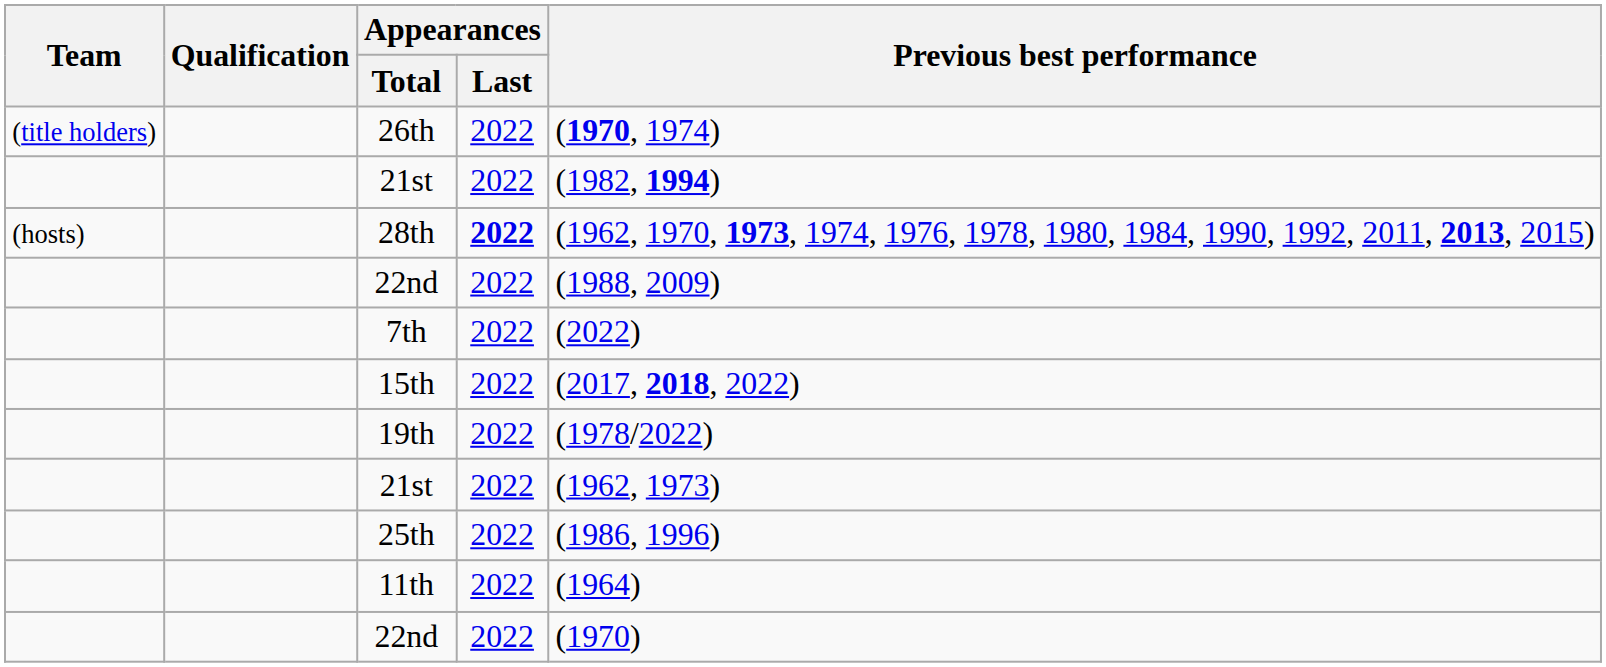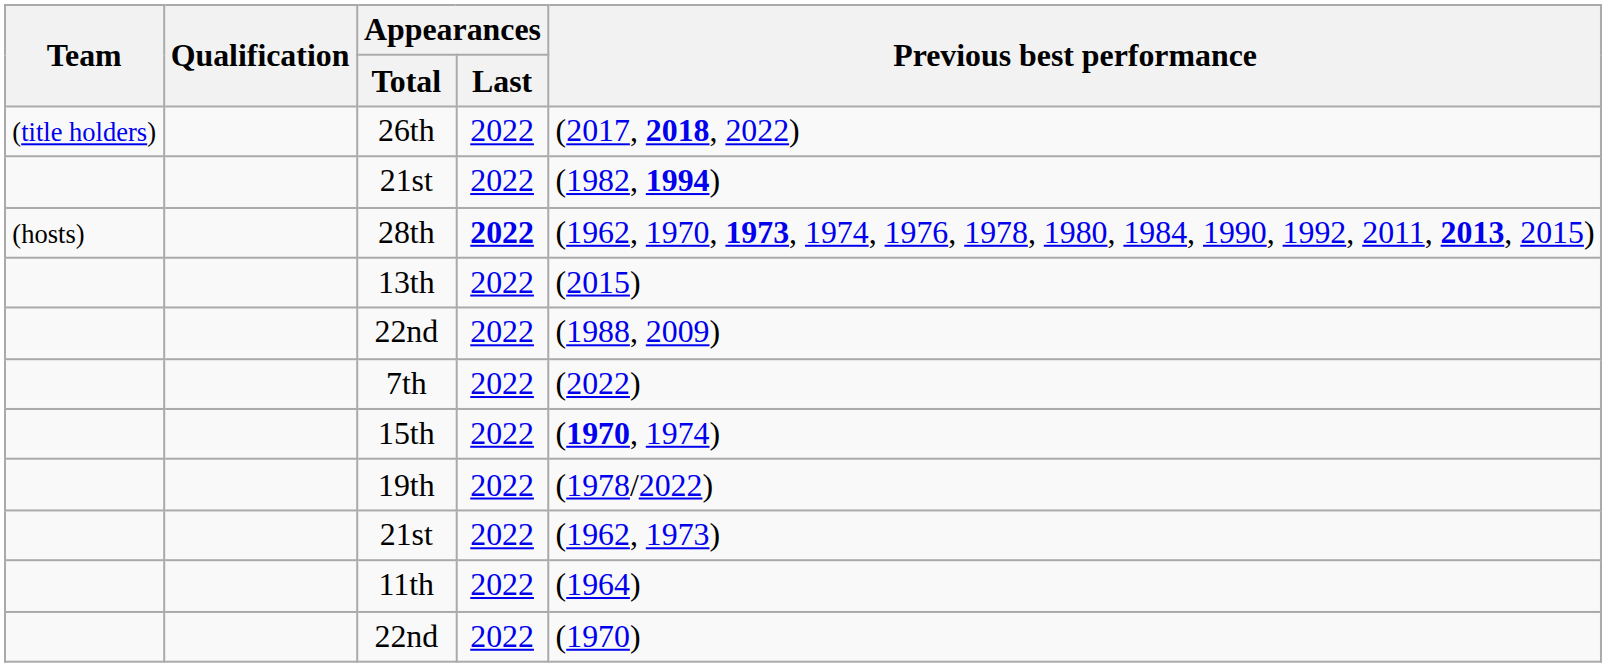26th | Previous best performance: (1970, 1974) -> (2017, 2018, 2022)
+ row: 13th | 2022 | (2015)
15th | Previous best performance: (2017, 2018, 2022) -> (1970, 1974)
- row: 25th | 2022 | (1986, 1996)
